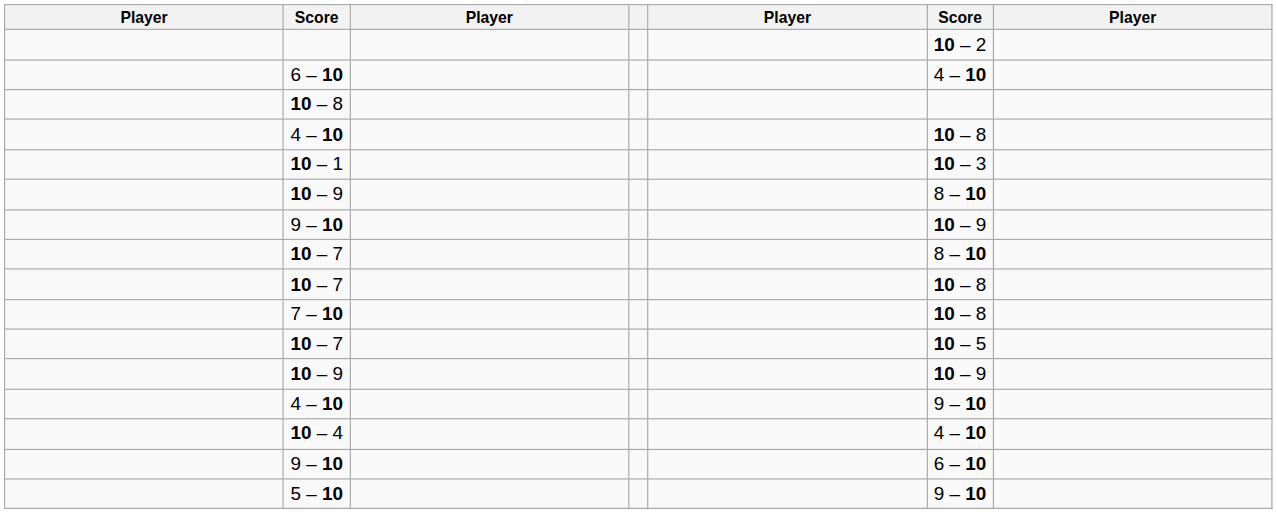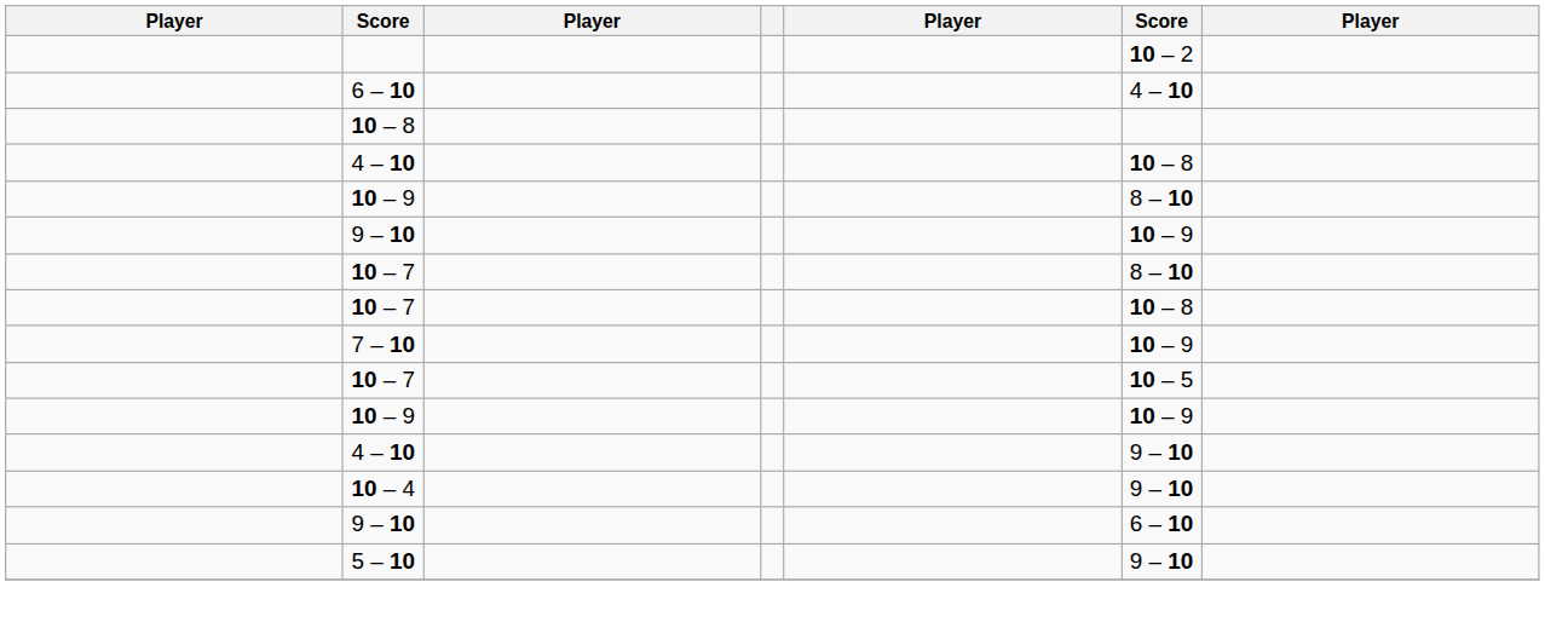- row: 10 – 1 | 10 – 3
7 – 10 | column 6: 10 – 8 -> 10 – 9
10 – 4 | column 6: 4 – 10 -> 9 – 10
